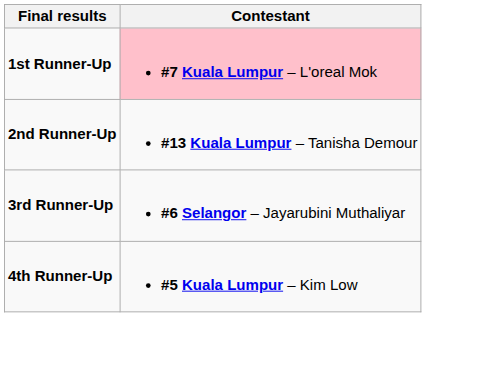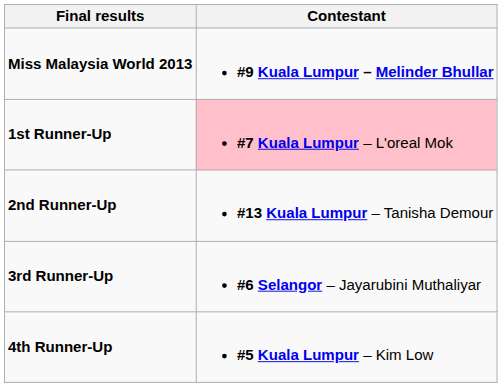+ row: Miss Malaysia World 2013 | #9 Kuala Lumpur – Melinder Bhullar
